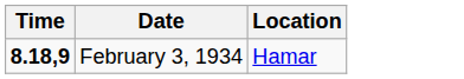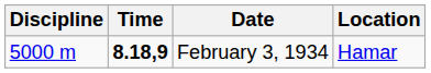+ column: Discipline | 5000 m
